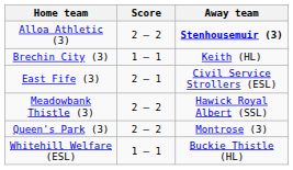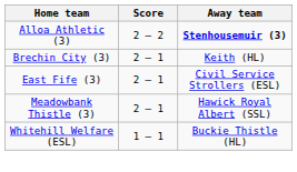Brechin City (3) | Score: 1 – 1 -> 2 – 1
Meadowbank Thistle (3) | Score: 2 – 2 -> 2 – 1
- row: Queen's Park (3) | 2 – 2 | Montrose (3)
